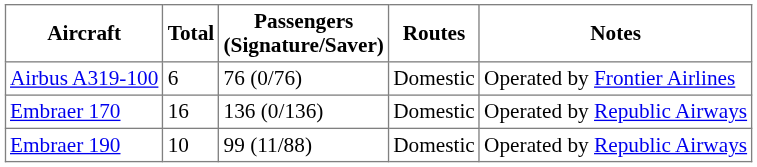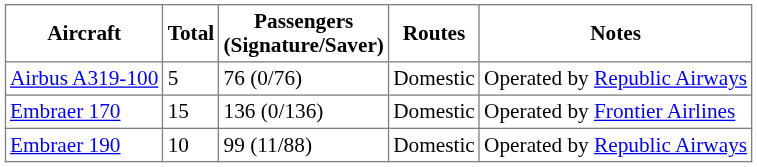Airbus A319-100 | Total: 6 -> 5
Airbus A319-100 | Notes: Operated by Frontier Airlines -> Operated by Republic Airways
Embraer 170 | Total: 16 -> 15
Embraer 170 | Notes: Operated by Republic Airways -> Operated by Frontier Airlines
